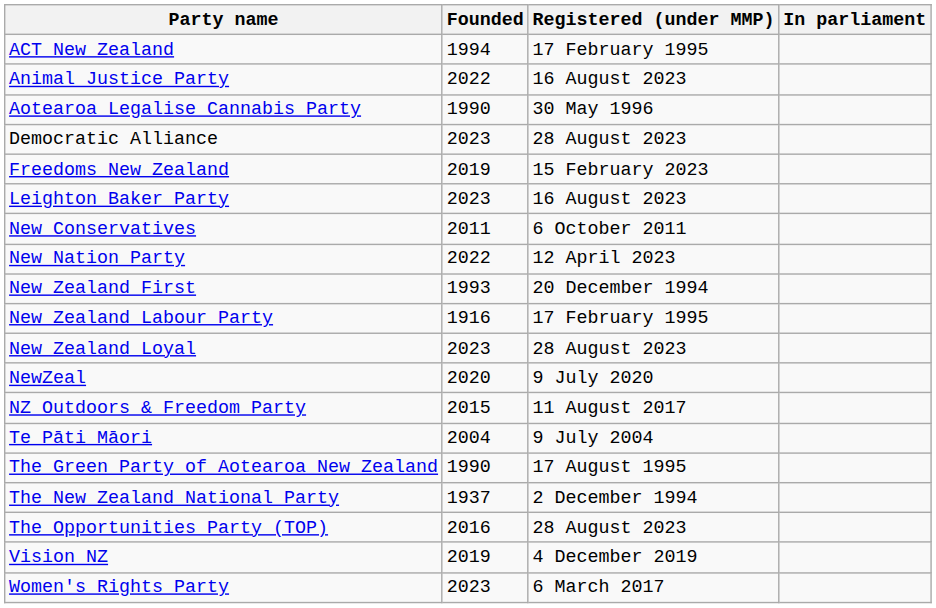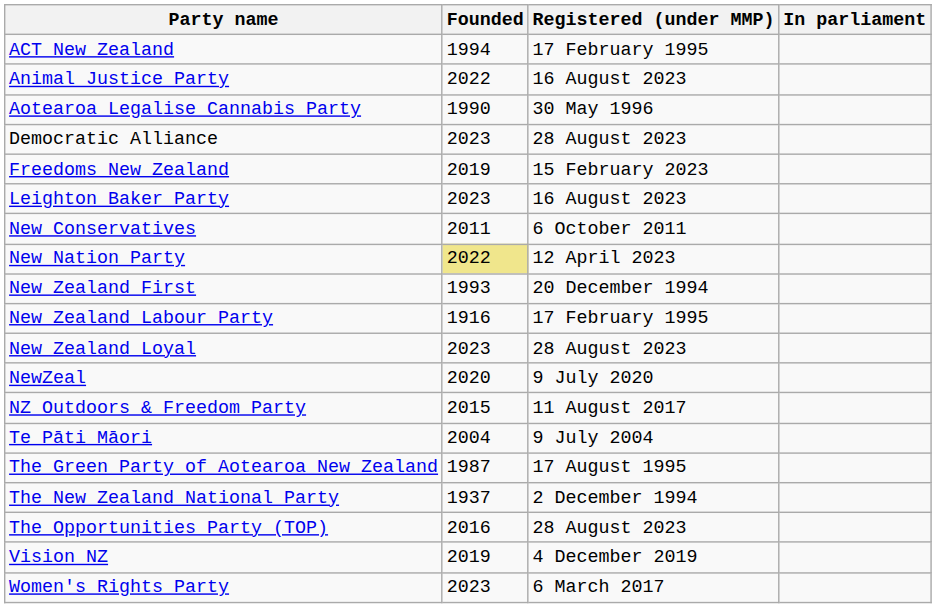New Nation Party | Founded: no background -> khaki background
The Green Party of Aotearoa New Zealand | Founded: 1990 -> 1987
